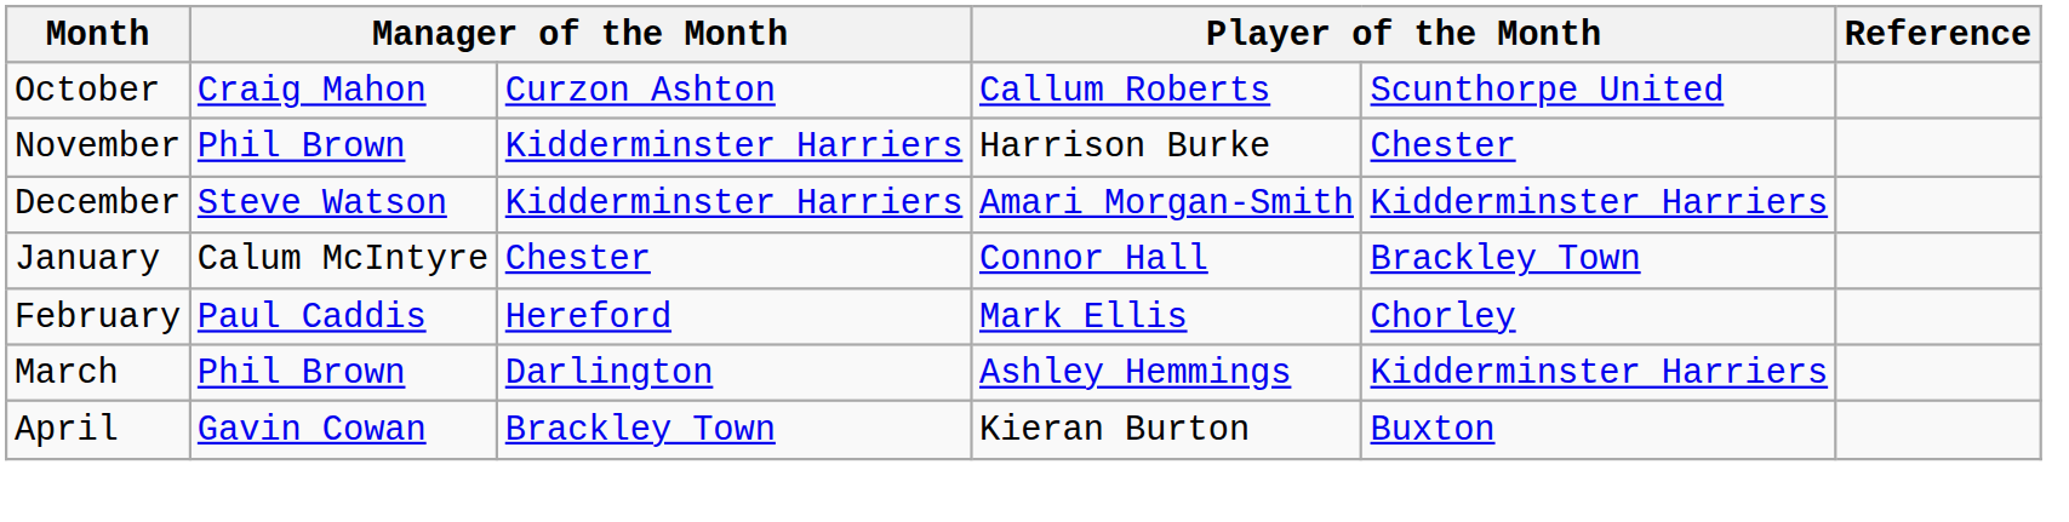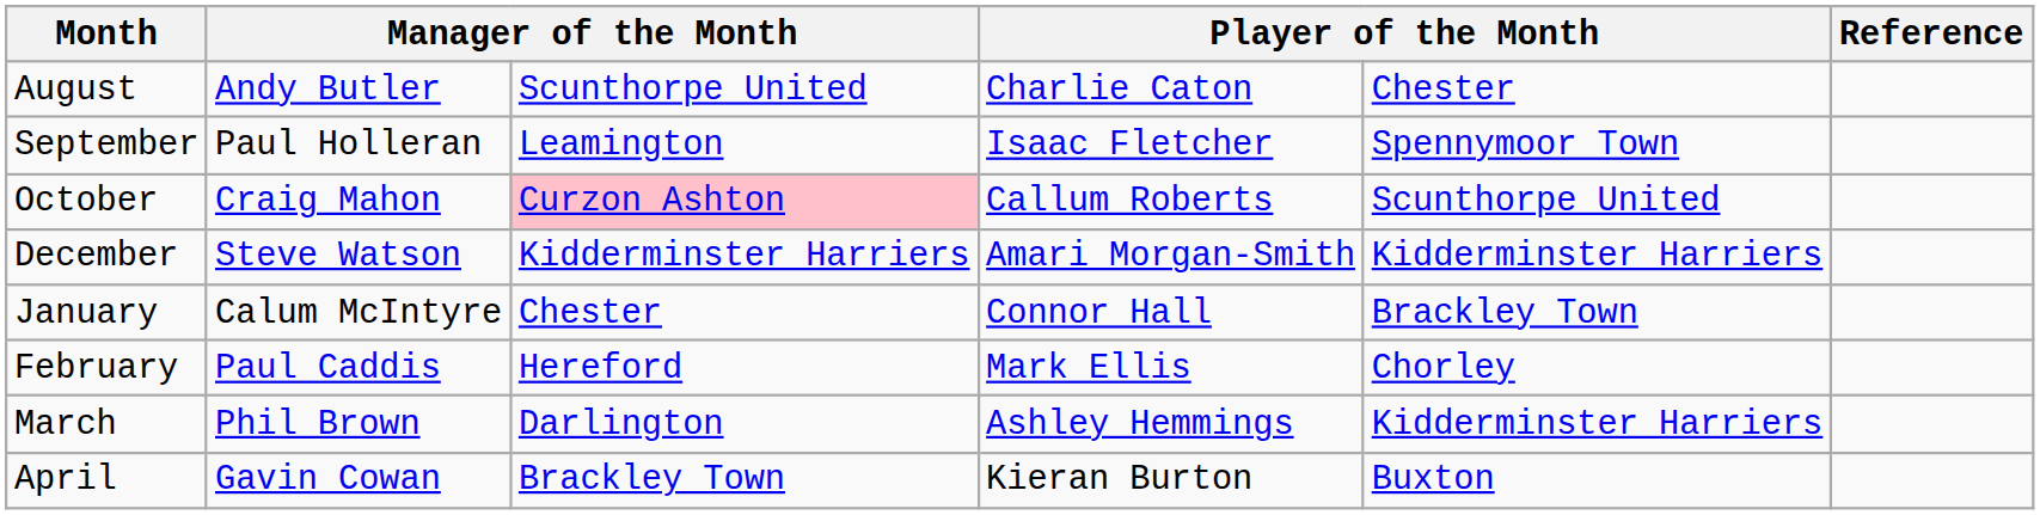+ row: August | Andy Butler | Scunthorpe United | Charlie Caton | Chester
+ row: September | Paul Holleran | Leamington | Isaac Fletcher | Spennymoor Town
October | column 3: no background -> pink background
- row: November | Phil Brown | Kidderminster Harriers | Harrison Burke | Chester
